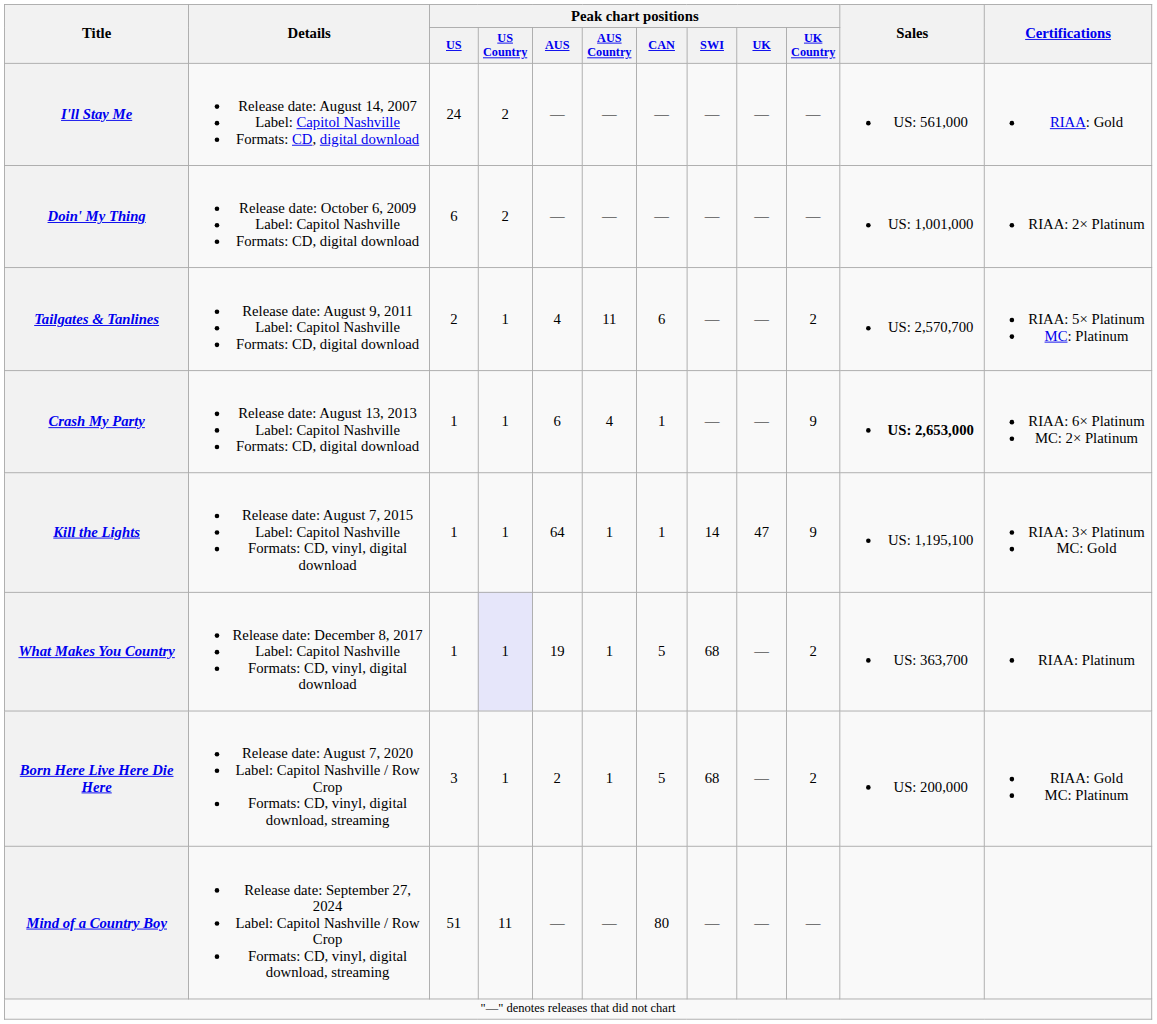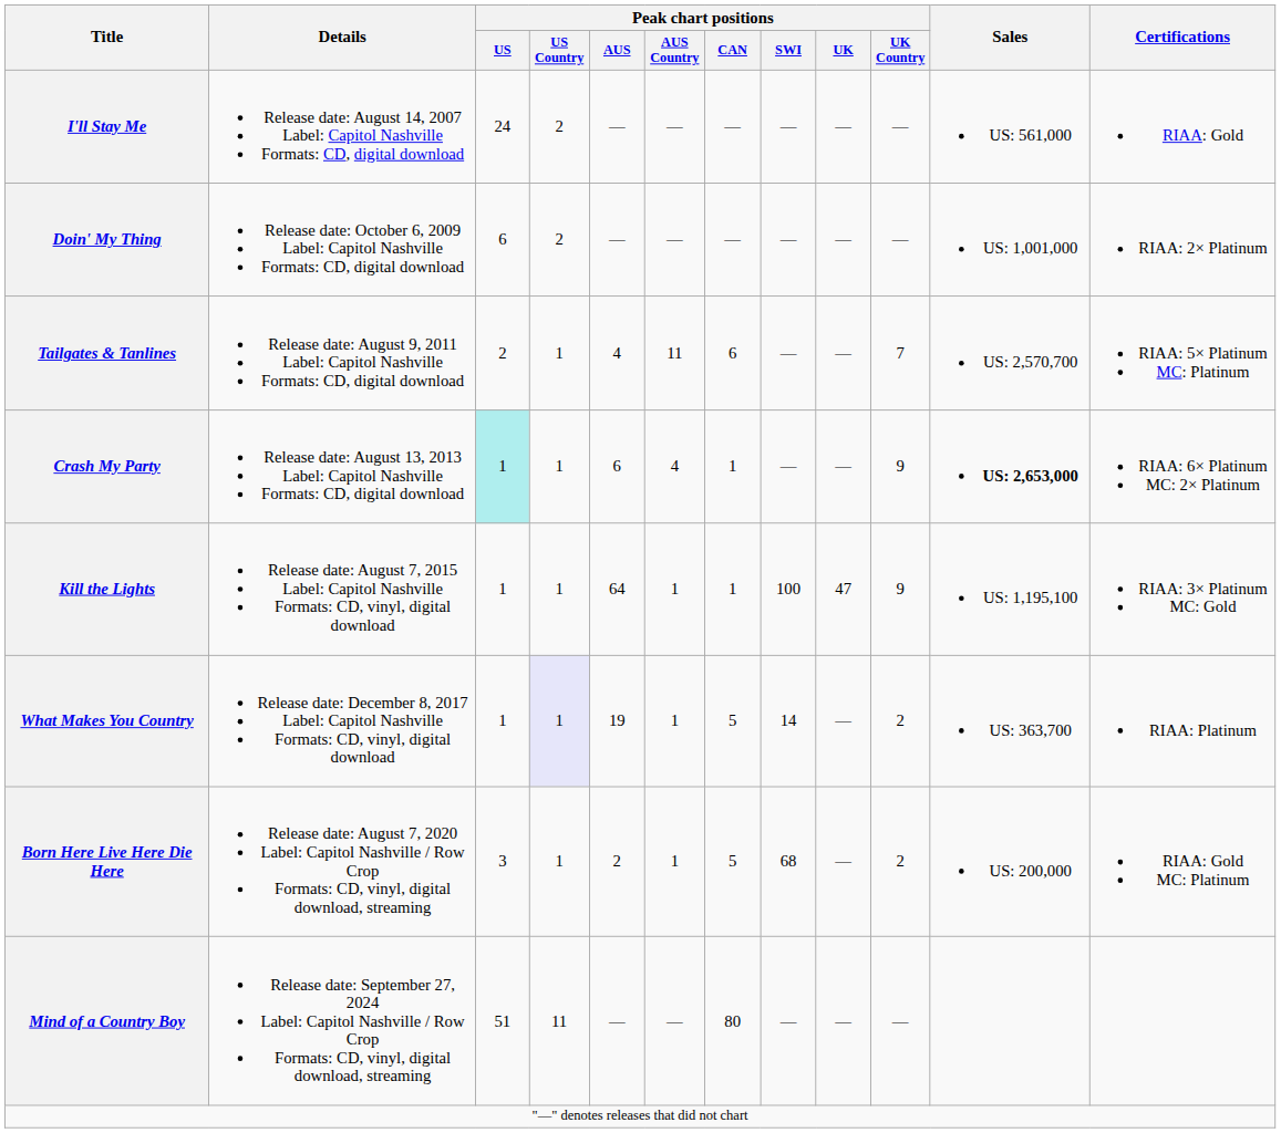Tailgates & Tanlines | Peak chart positions / UK Country: 2 -> 7
Crash My Party | Peak chart positions / US: no background -> paleturquoise background
Kill the Lights | Peak chart positions / SWI: 14 -> 100
What Makes You Country | Peak chart positions / SWI: 68 -> 14
